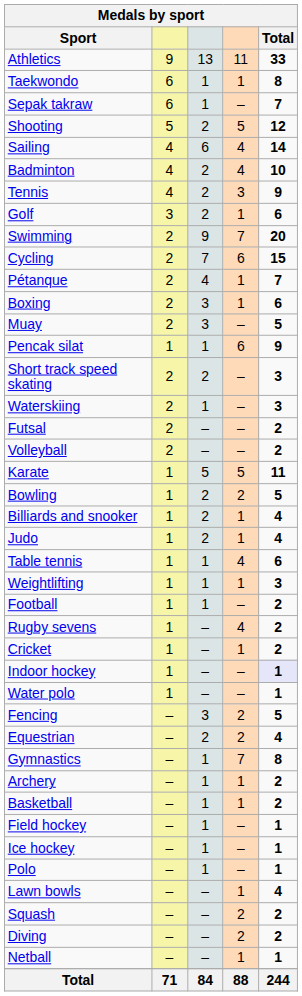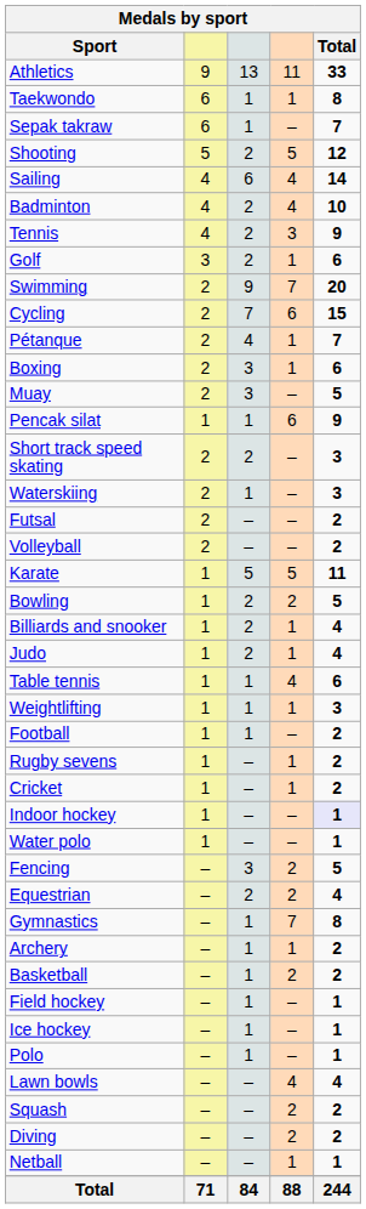Rugby sevens | column 4: 4 -> 1
Basketball | column 4: 1 -> 2
Lawn bowls | column 4: 1 -> 4
